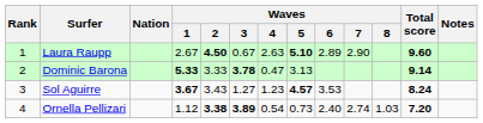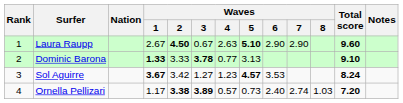Laura Raupp | Waves / 6: 2.89 -> 2.90
Dominic Barona | Waves / 1: 5.33 -> 1.33
Dominic Barona | Waves / 4: 0.47 -> 0.77
Dominic Barona | Total score: 9.14 -> 9.10
Sol Aguirre | Waves / 2: 3.43 -> 3.42
Ornella Pellizari | Waves / 1: 1.12 -> 1.17
Ornella Pellizari | Waves / 4: 0.54 -> 0.57
